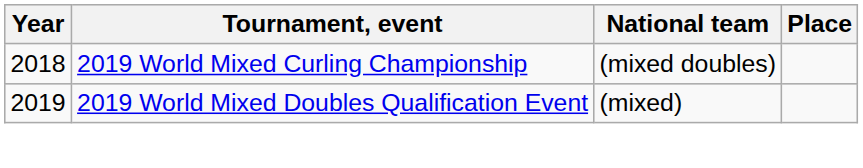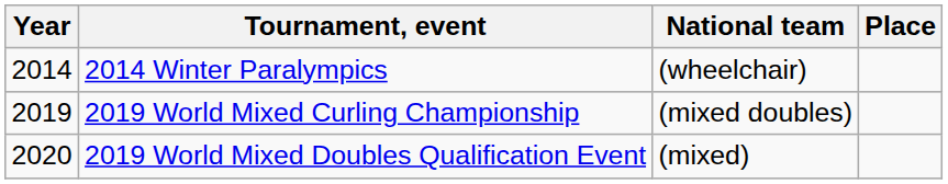+ row: 2014 | 2014 Winter Paralympics | (wheelchair)
2019 World Mixed Curling Championship | Year: 2018 -> 2019
2019 World Mixed Doubles Qualification Event | Year: 2019 -> 2020
